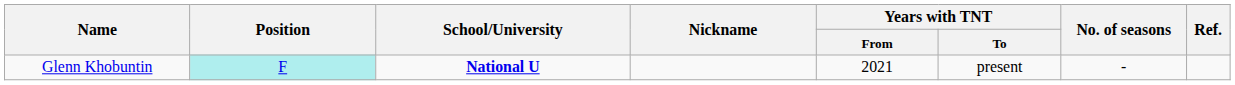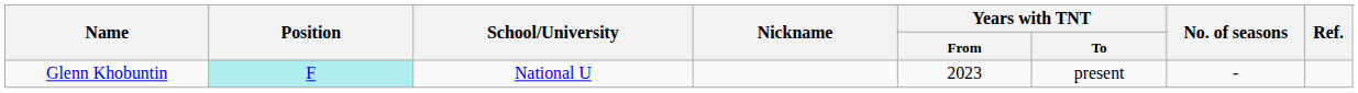Glenn Khobuntin | School/University: bold -> normal
Glenn Khobuntin | Years with TNT / From: 2021 -> 2023
